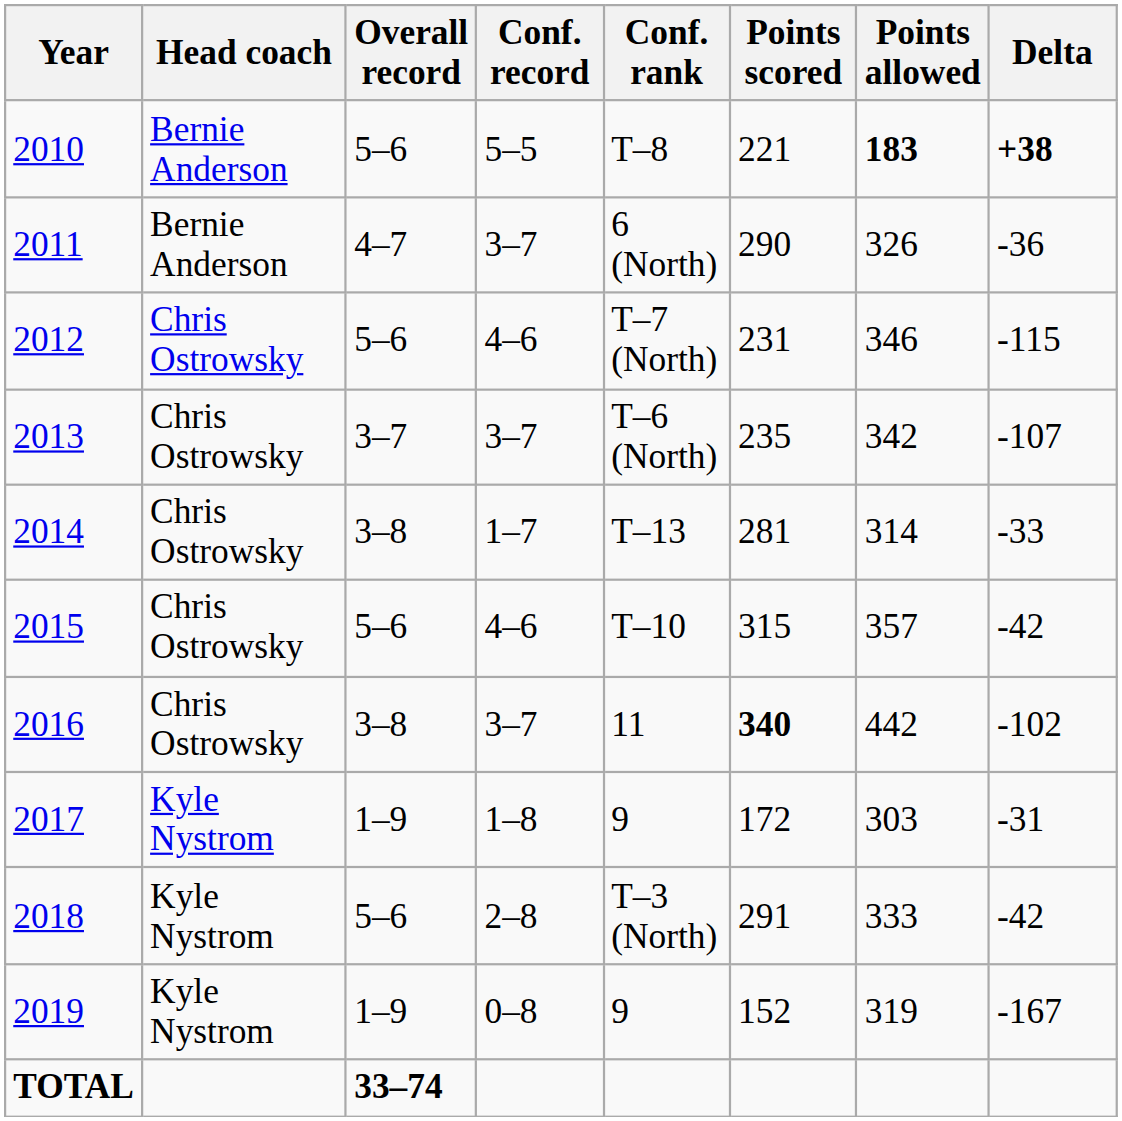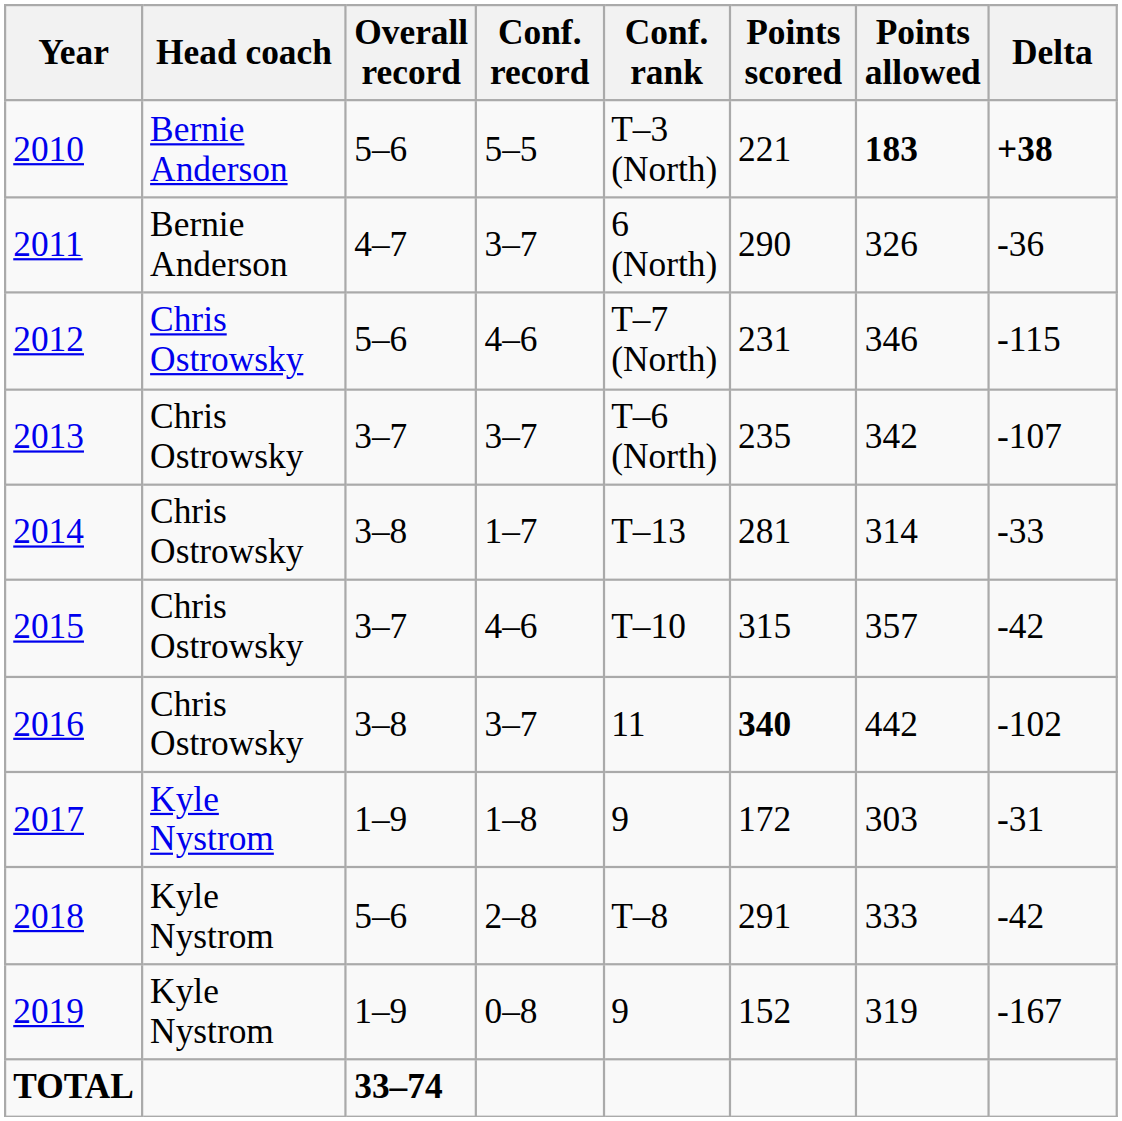2010 | Conf. rank: T–8 -> T–3 (North)
2015 | Overall record: 5–6 -> 3–7
2018 | Conf. rank: T–3 (North) -> T–8
